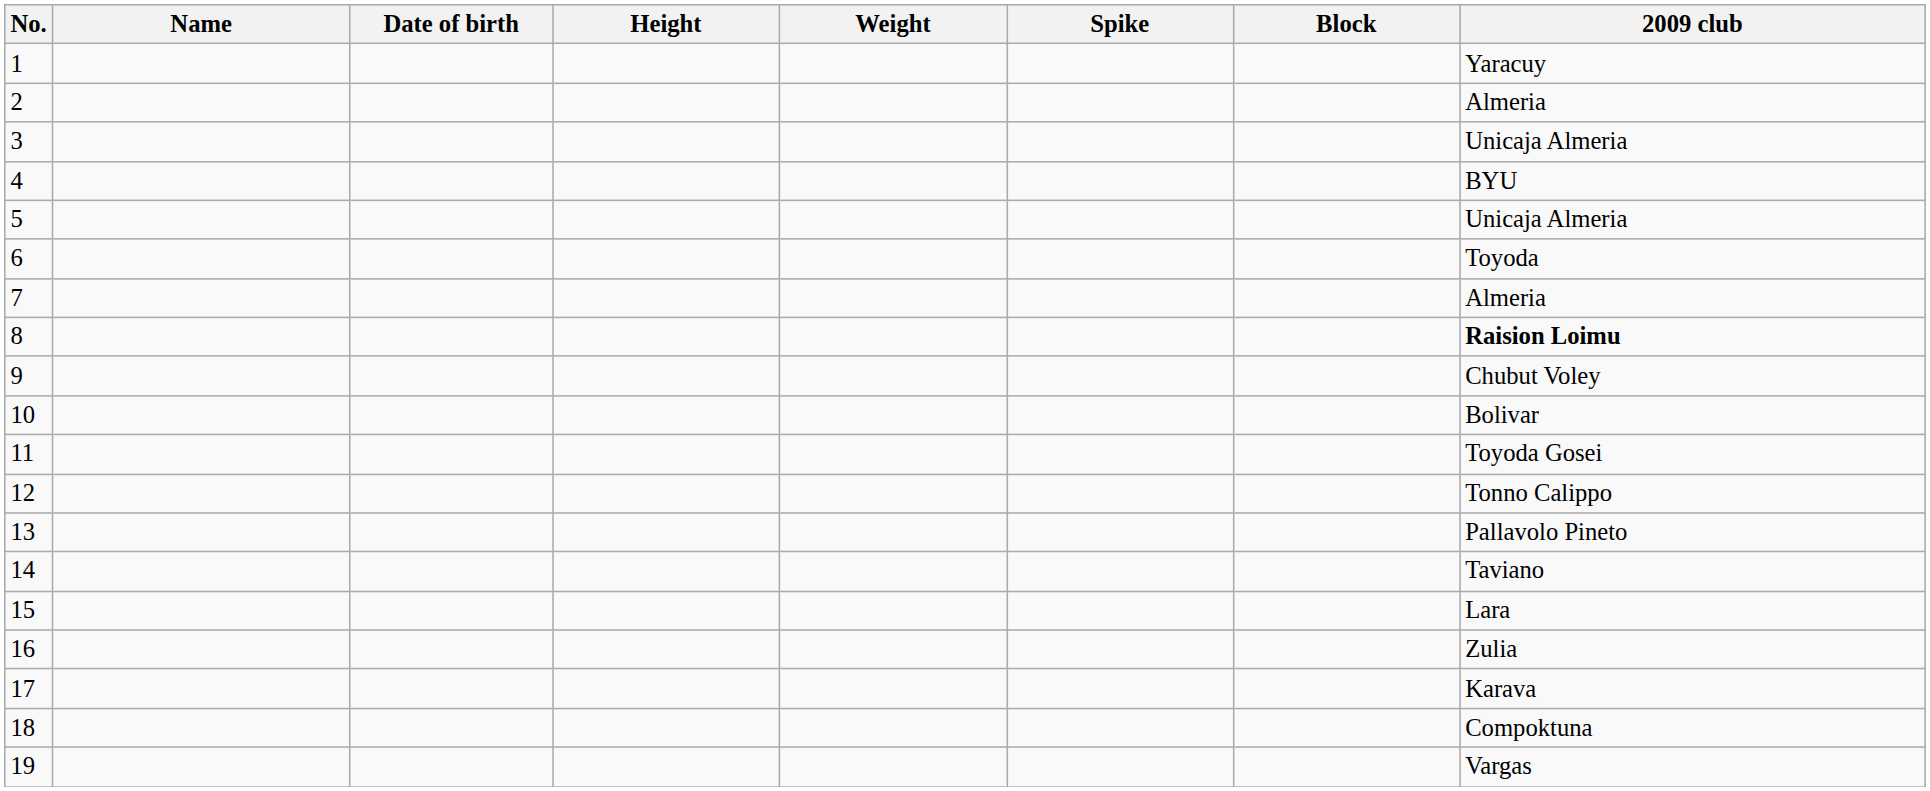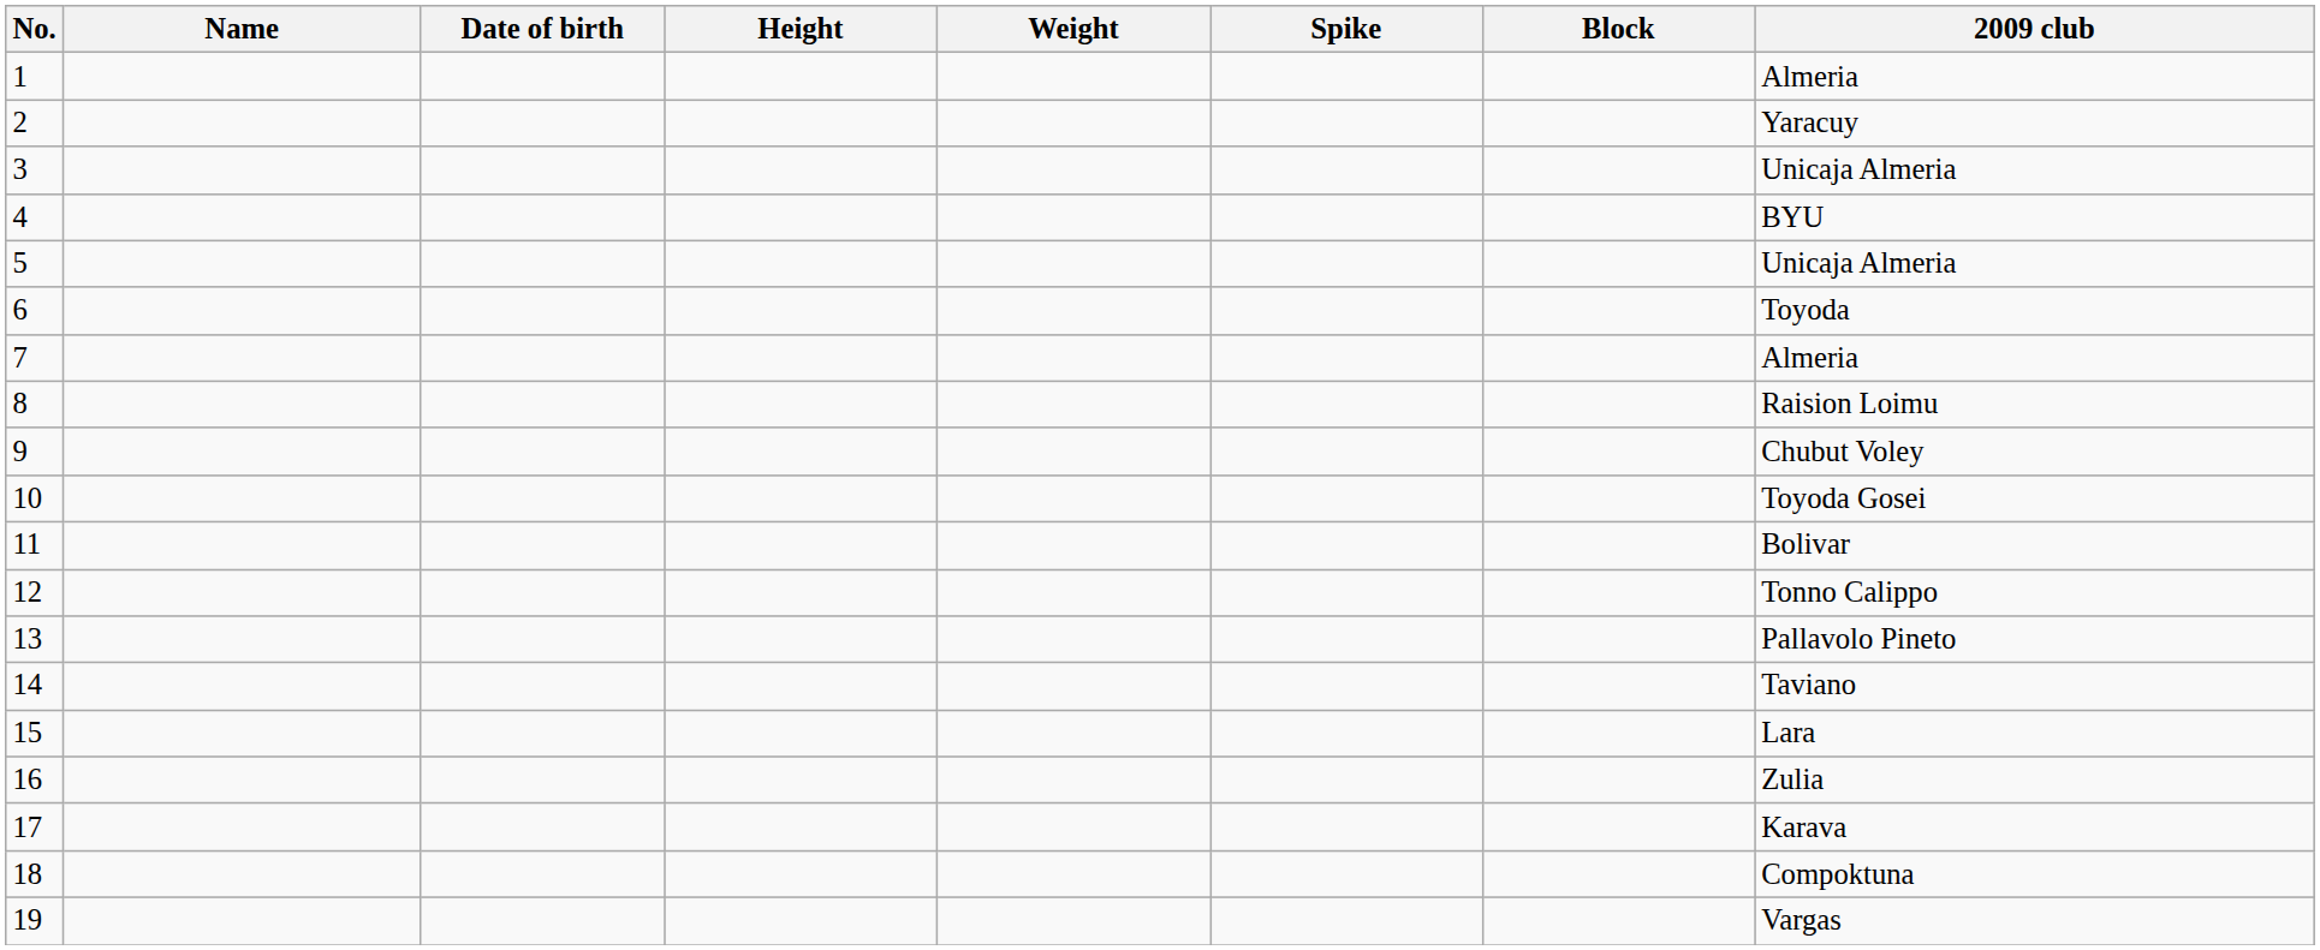1 | 2009 club: Yaracuy -> Almeria
2 | 2009 club: Almeria -> Yaracuy
8 | 2009 club: bold -> normal
10 | 2009 club: Bolivar -> Toyoda Gosei
11 | 2009 club: Toyoda Gosei -> Bolivar
